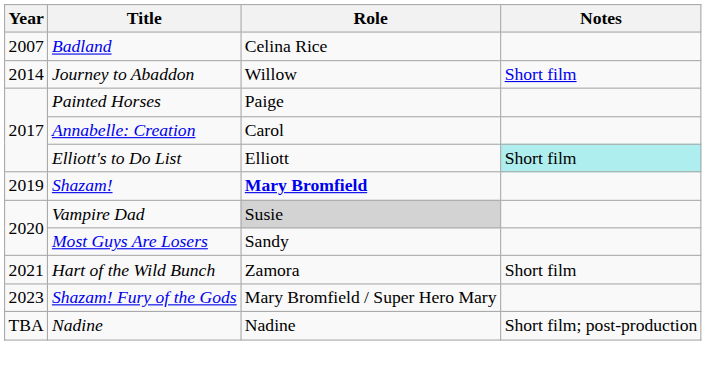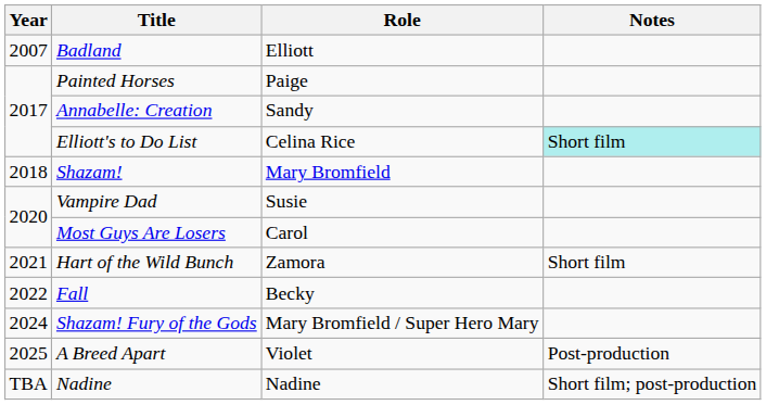Badland | Role: Celina Rice -> Elliott
- row: 2014 | Journey to Abaddon | Willow | Short film
Annabelle: Creation | Role: Carol -> Sandy
Elliott's to Do List | Role: Elliott -> Celina Rice
Shazam! | Year: 2019 -> 2018
Shazam! | Role: bold -> normal
Vampire Dad | Role: lightgrey background -> no background
Most Guys Are Losers | Role: Sandy -> Carol
+ row: 2022 | Fall | Becky
Shazam! Fury of the Gods | Year: 2023 -> 2024
+ row: 2025 | A Breed Apart | Violet | Post-production
